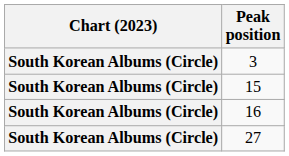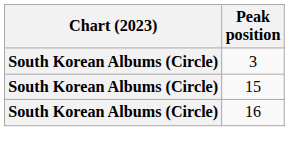- row: South Korean Albums (Circle) | 27
